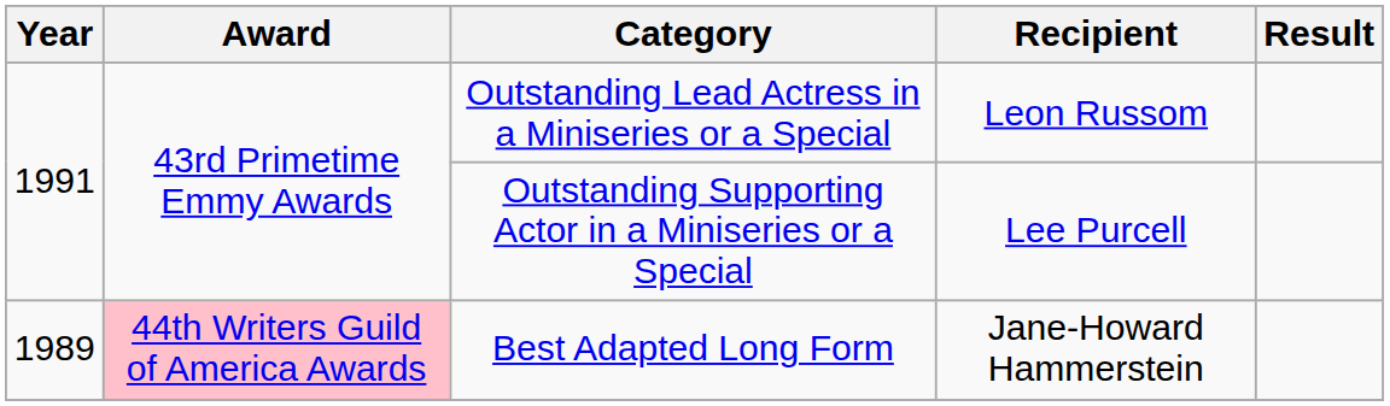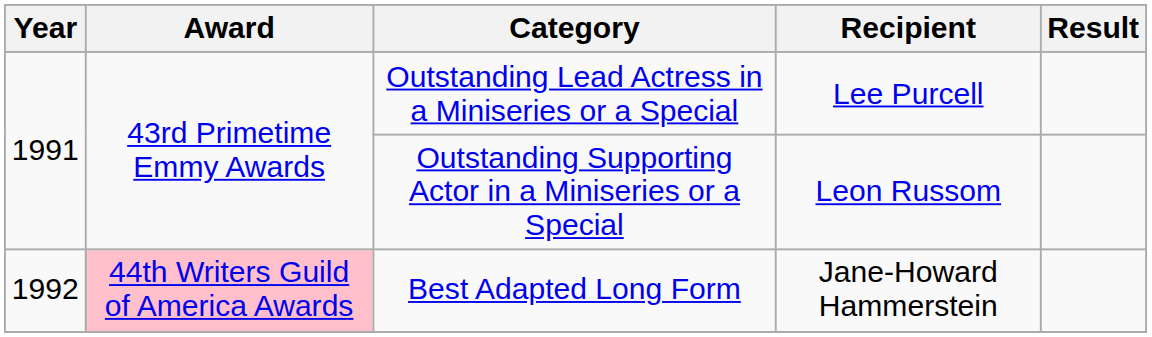Outstanding Lead Actress in a Miniseries or a Special | Recipient: Leon Russom -> Lee Purcell
Outstanding Supporting Actor in a Miniseries or a Special | Recipient: Lee Purcell -> Leon Russom
Best Adapted Long Form | Year: 1989 -> 1992
